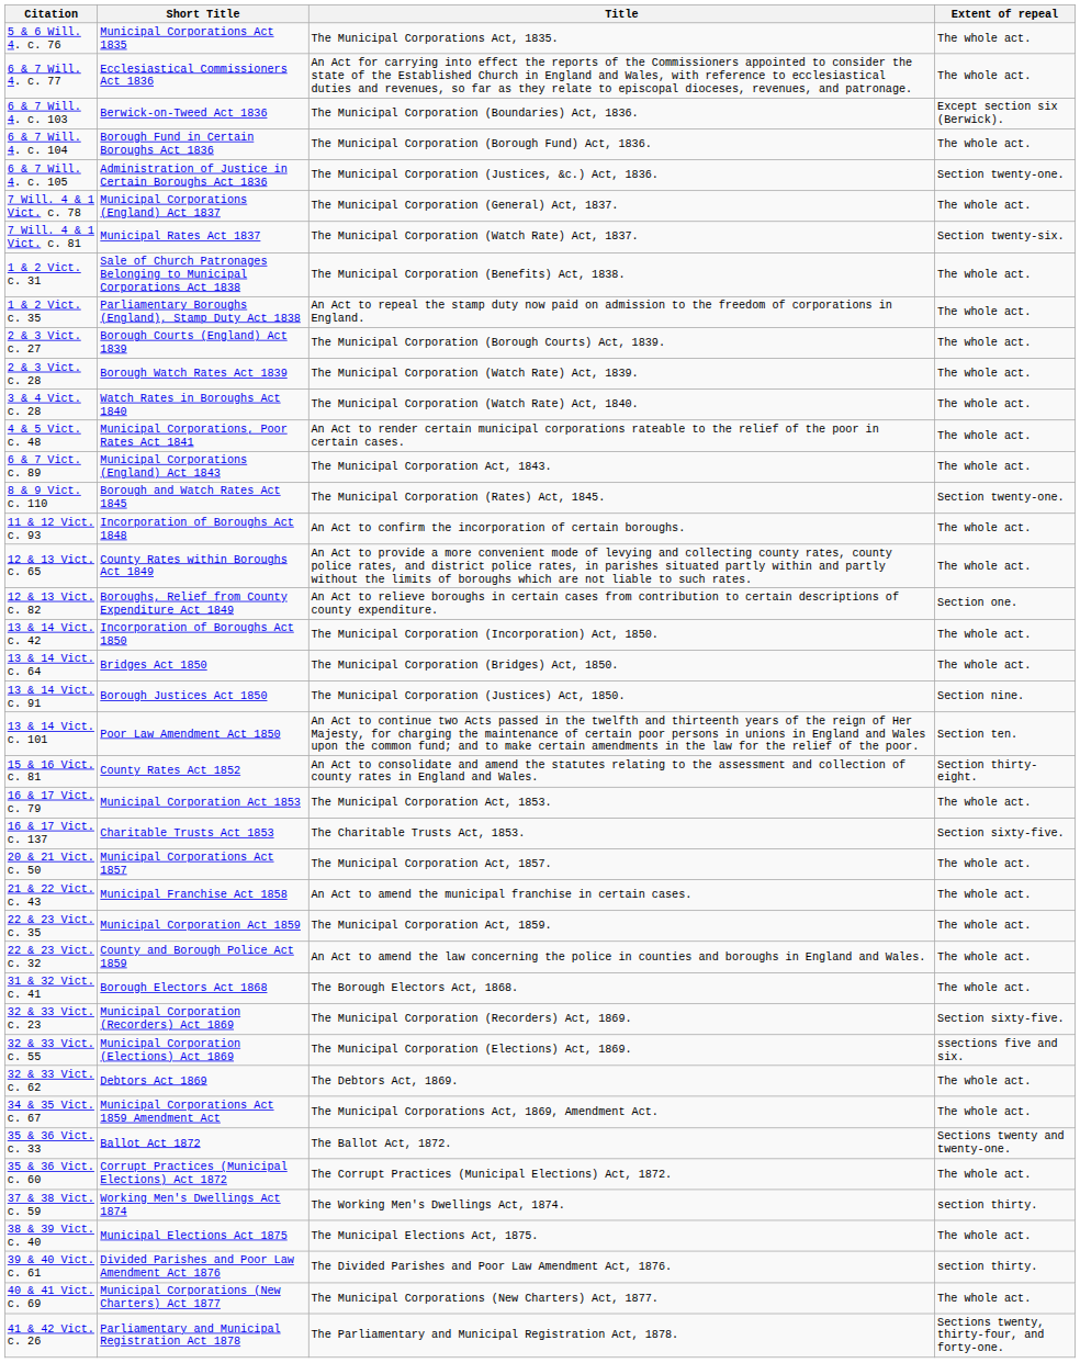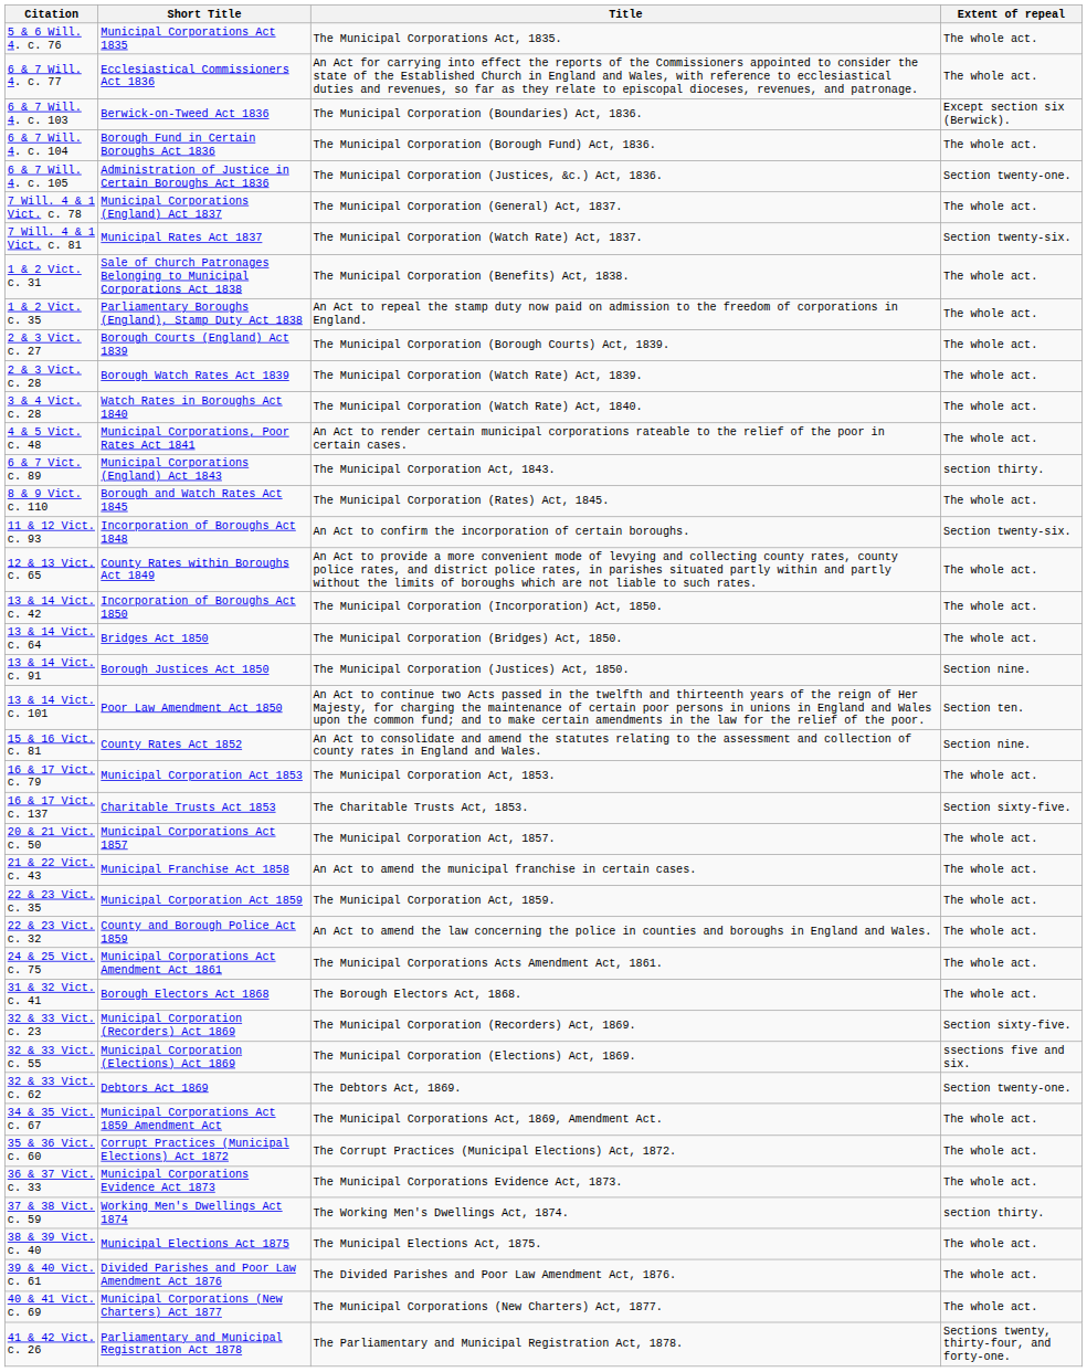6 & 7 Vict. c. 89 | Extent of repeal: The whole act. -> section thirty.
8 & 9 Vict. c. 110 | Extent of repeal: Section twenty-one. -> The whole act.
11 & 12 Vict. c. 93 | Extent of repeal: The whole act. -> Section twenty-six.
- row: 12 & 13 Vict. c. 82 | Boroughs, Relief from County Expenditure Act 1849 | An Act to relieve boroughs in certain cases from contribution to certain descriptions of county expenditure. | Section one.
15 & 16 Vict. c. 81 | Extent of repeal: Section thirty-eight. -> Section nine.
+ row: 24 & 25 Vict. c. 75 | Municipal Corporations Act Amendment Act 1861 | The Municipal Corporations Acts Amendment Act, 1861. | The whole act.
32 & 33 Vict. c. 62 | Extent of repeal: The whole act. -> Section twenty-one.
- row: 35 & 36 Vict. c. 33 | Ballot Act 1872 | The Ballot Act, 1872. | Sections twenty and twenty-one.
+ row: 36 & 37 Vict. c. 33 | Municipal Corporations Evidence Act 1873 | The Municipal Corporations Evidence Act, 1873. | The whole act.
39 & 40 Vict. c. 61 | Extent of repeal: section thirty. -> The whole act.
